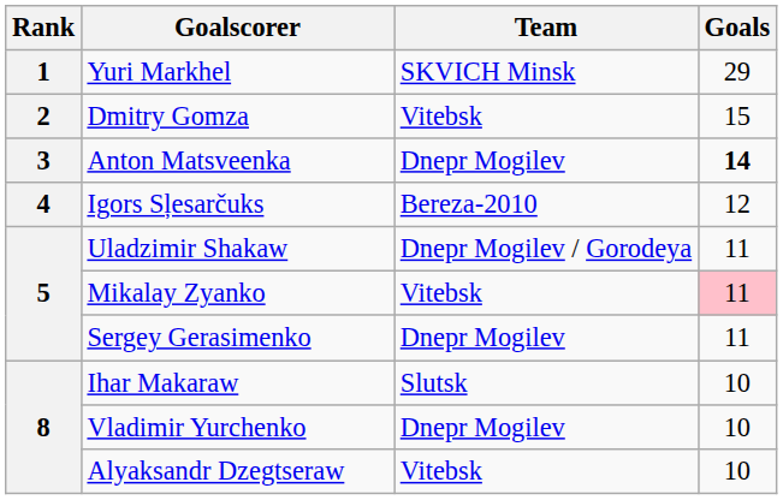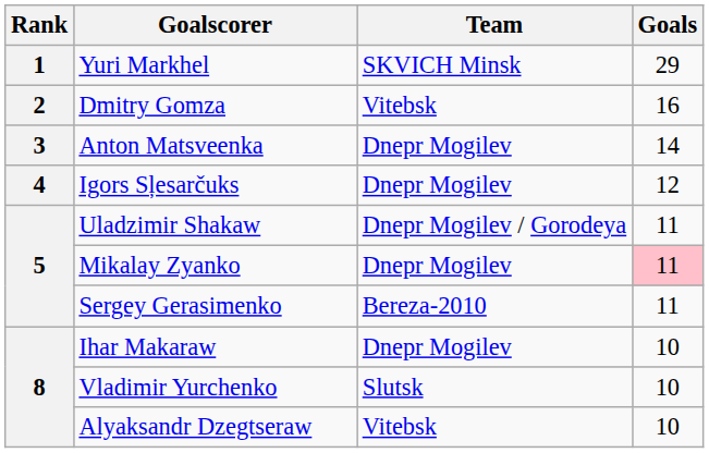Dmitry Gomza | Goals: 15 -> 16
Anton Matsveenka | Goals: bold -> normal
Igors Sļesarčuks | Team: Bereza-2010 -> Dnepr Mogilev
Mikalay Zyanko | Team: Vitebsk -> Dnepr Mogilev
Sergey Gerasimenko | Team: Dnepr Mogilev -> Bereza-2010
Ihar Makaraw | Team: Slutsk -> Dnepr Mogilev
Vladimir Yurchenko | Team: Dnepr Mogilev -> Slutsk
